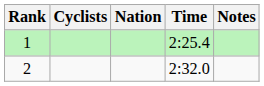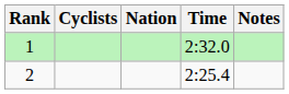1 | Time: 2:25.4 -> 2:32.0
2 | Time: 2:32.0 -> 2:25.4
